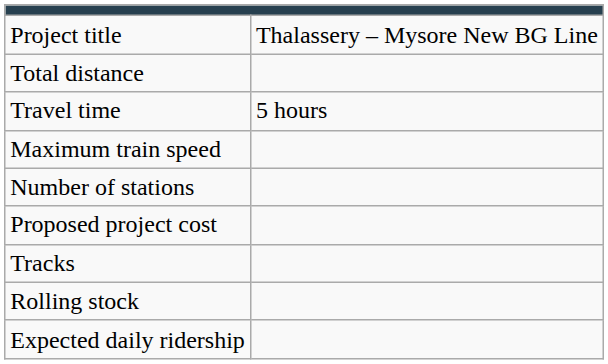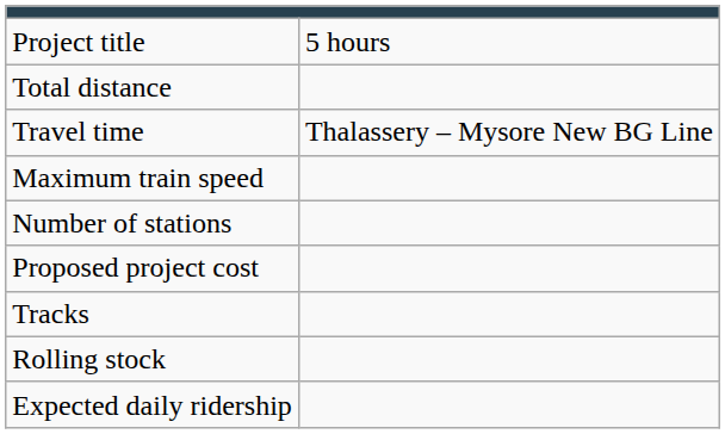Project title | column 2: Thalassery – Mysore New BG Line -> 5 hours
Travel time | column 2: 5 hours -> Thalassery – Mysore New BG Line
